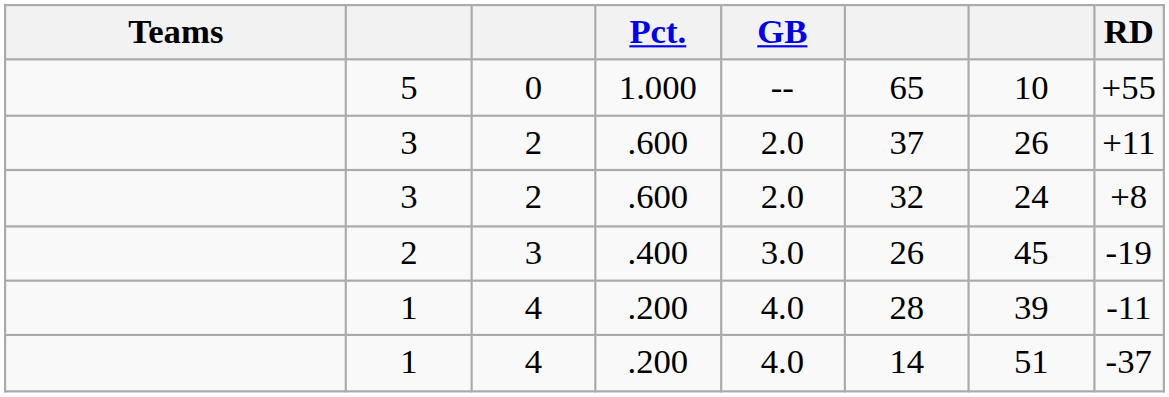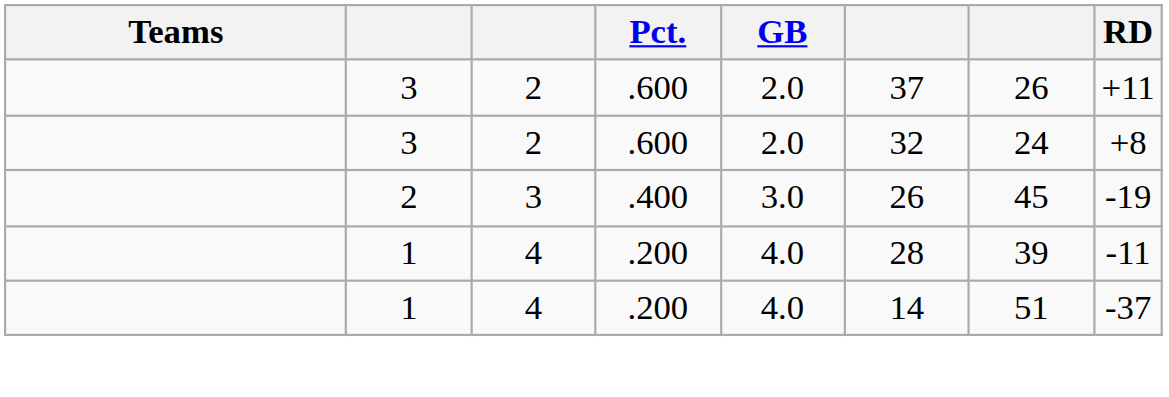- row: 5 | 0 | 1.000 | -- | 65 | 10 | +55
